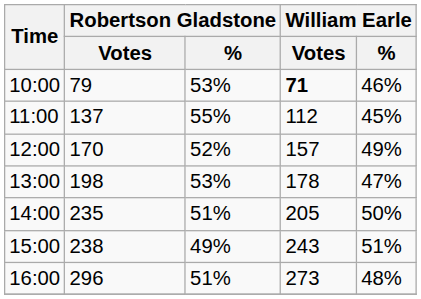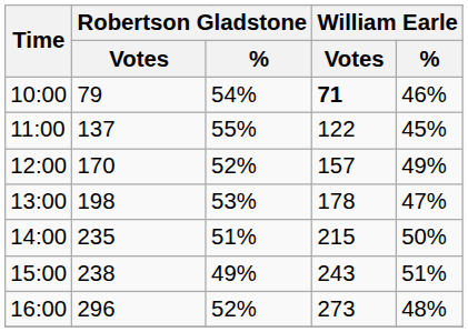10:00 | Robertson Gladstone / %: 53% -> 54%
11:00 | William Earle / Votes: 112 -> 122
14:00 | William Earle / Votes: 205 -> 215
16:00 | Robertson Gladstone / %: 51% -> 52%
